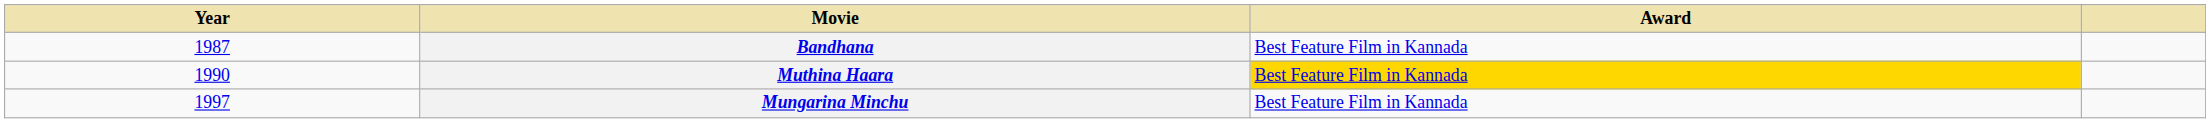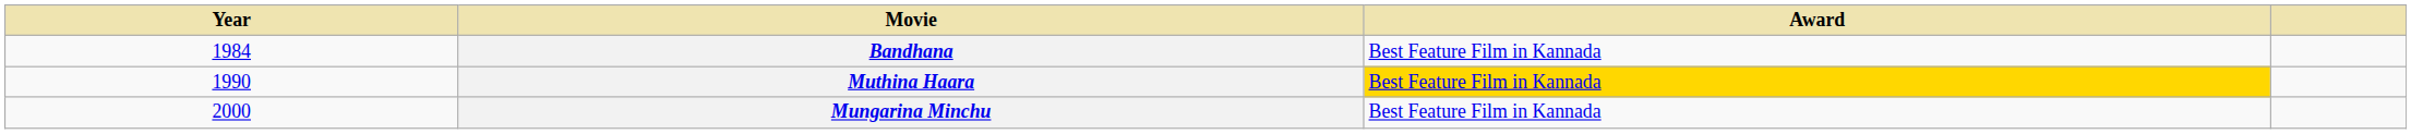Bandhana | Year: 1987 -> 1984
Mungarina Minchu | Year: 1997 -> 2000
